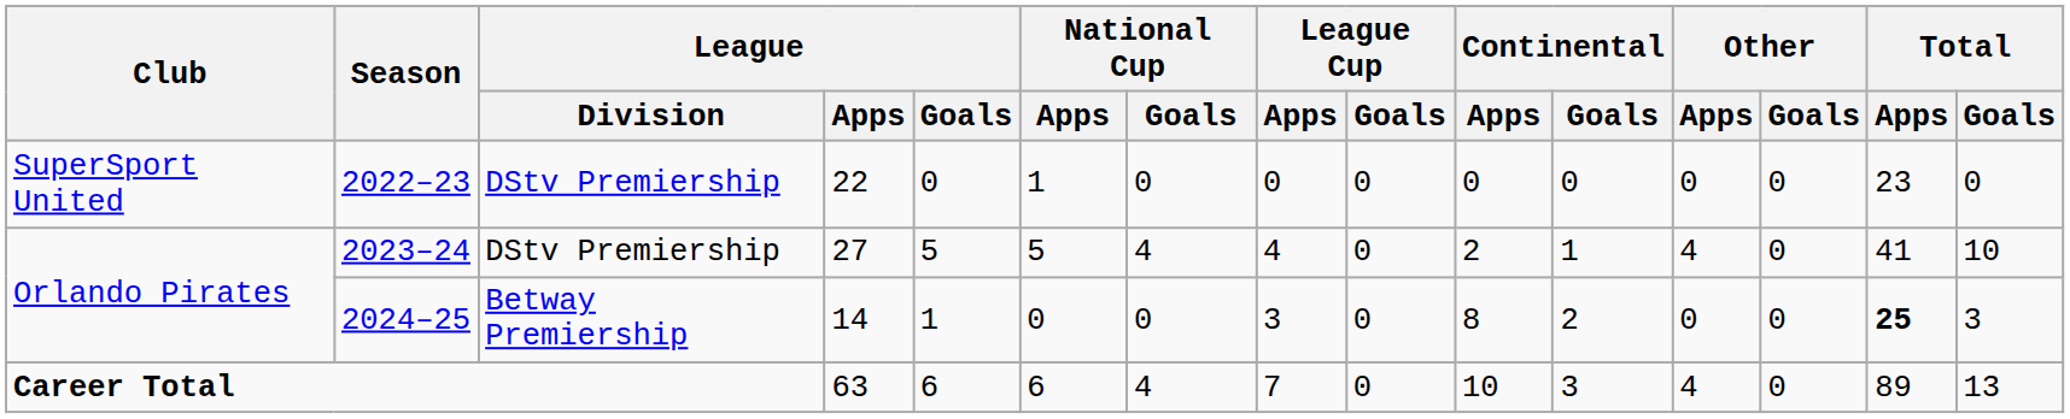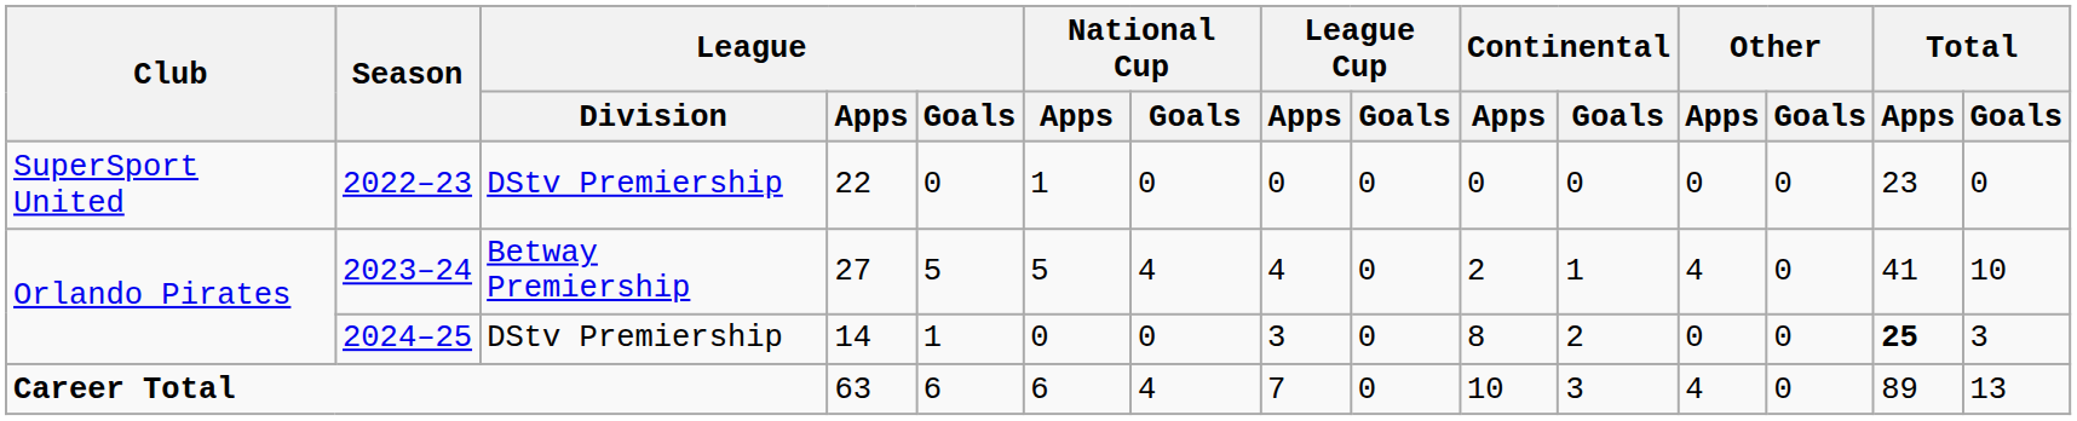2023–24 | League / Division: DStv Premiership -> Betway Premiership
2024–25 | League / Division: Betway Premiership -> DStv Premiership
